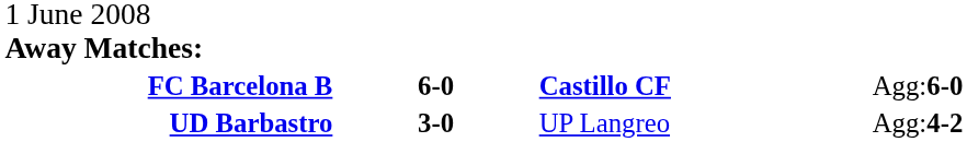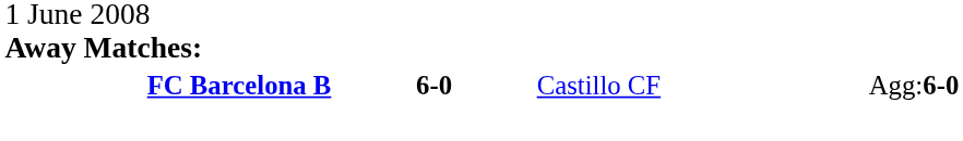FC Barcelona B | column 3: bold -> normal
- row: UD Barbastro | 3-0 | UP Langreo | Agg:4-2
